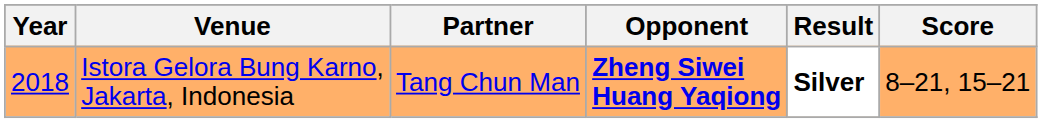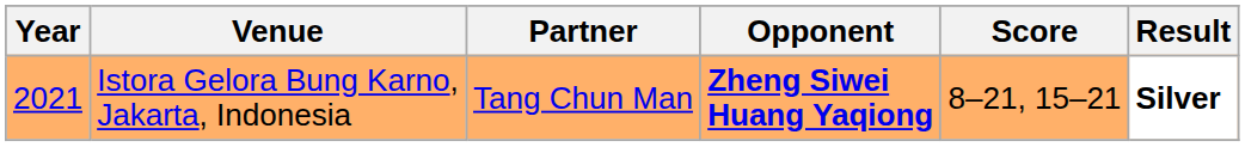columns swapped: Score <-> Result
Istora Gelora Bung Karno, Jakarta, Indonesia | Year: 2018 -> 2021
